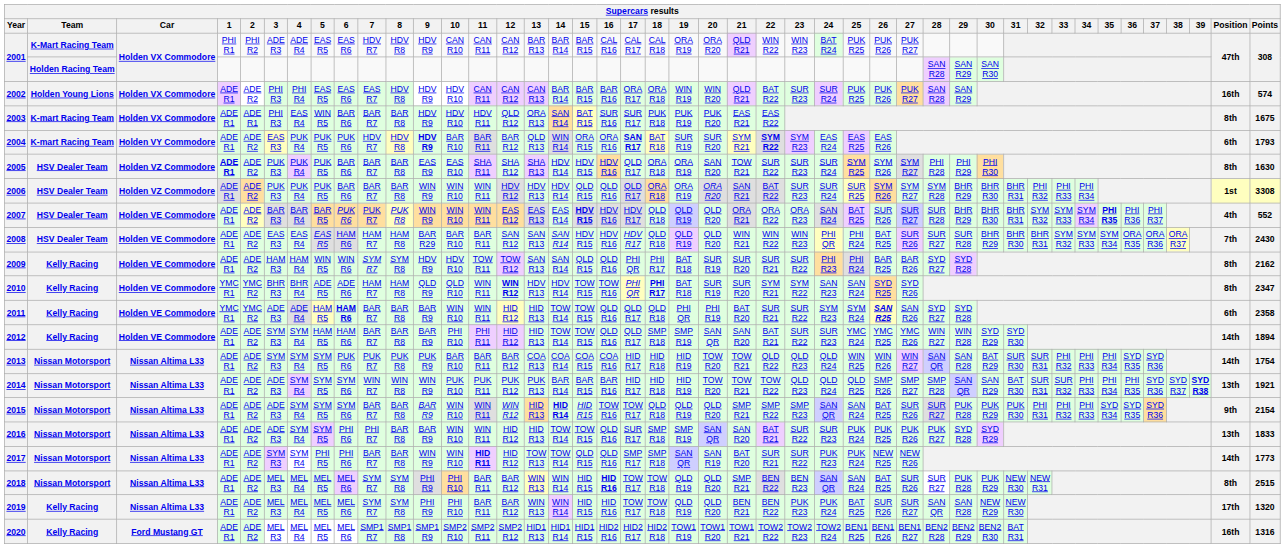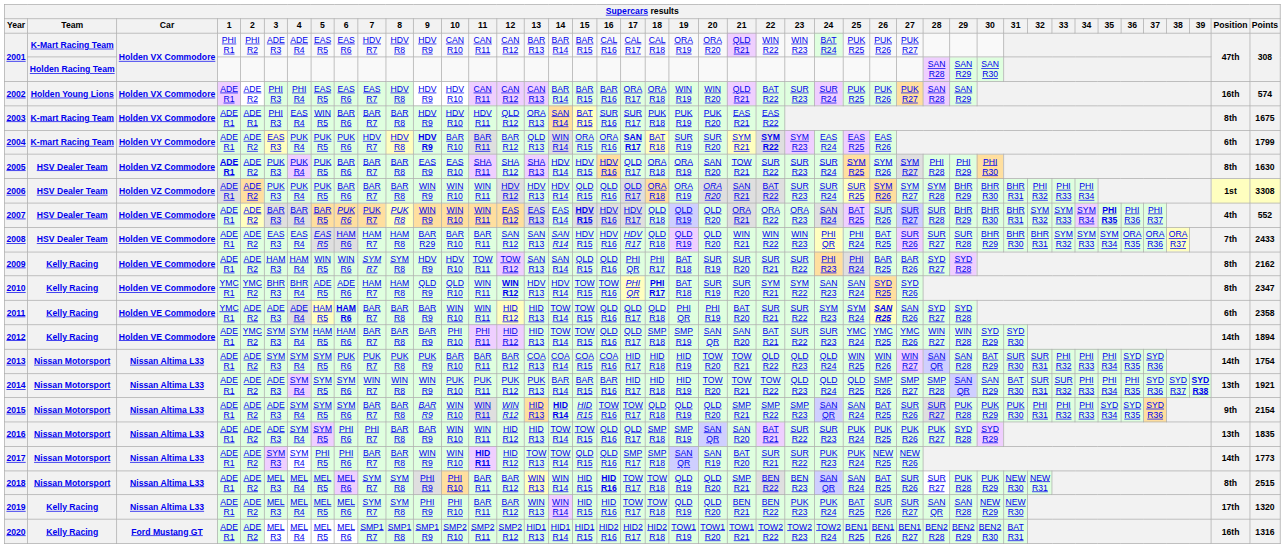2004 | Points: 1793 -> 1799
2008 | Points: 2430 -> 2433
2011 | 2: YMC R2 -> ADE R2
2012 | 2: ADE R2 -> YMC R2
2016 | 17: SUR R17 -> QLD R17
2016 | Points: 1833 -> 1835
